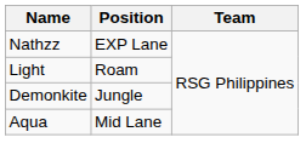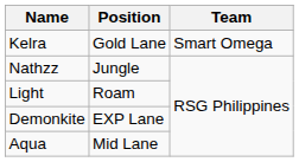+ row: Kelra | Gold Lane | Smart Omega
Nathzz | Position: EXP Lane -> Jungle
Demonkite | Position: Jungle -> EXP Lane
